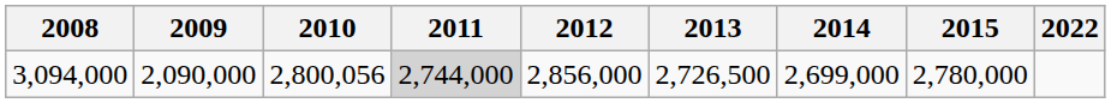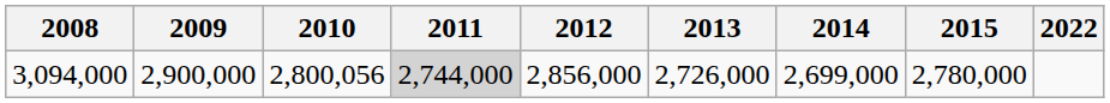3,094,000 | 2009: 2,090,000 -> 2,900,000
3,094,000 | 2013: 2,726,500 -> 2,726,000
